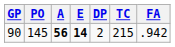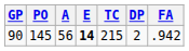columns swapped: TC <-> DP
90 | A: bold -> normal
